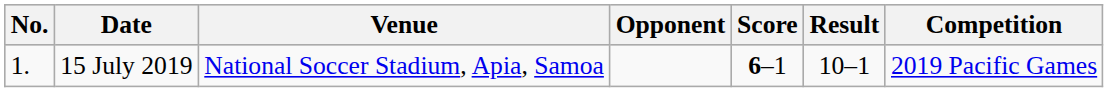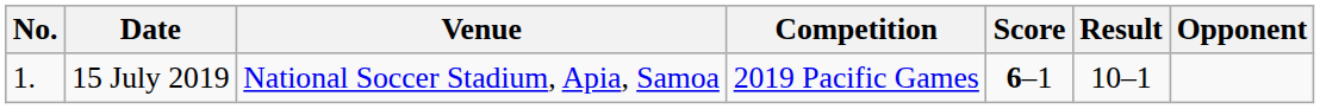columns swapped: Opponent <-> Competition
